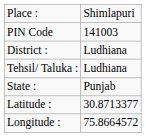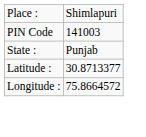- row: District : | Ludhiana
- row: Tehsil/ Taluka : | Ludhiana
